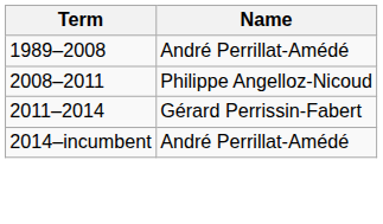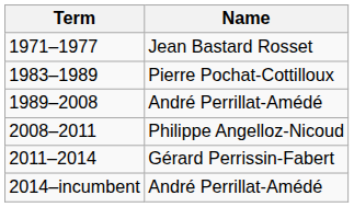+ row: 1971–1977 | Jean Bastard Rosset
+ row: 1983–1989 | Pierre Pochat-Cottilloux
